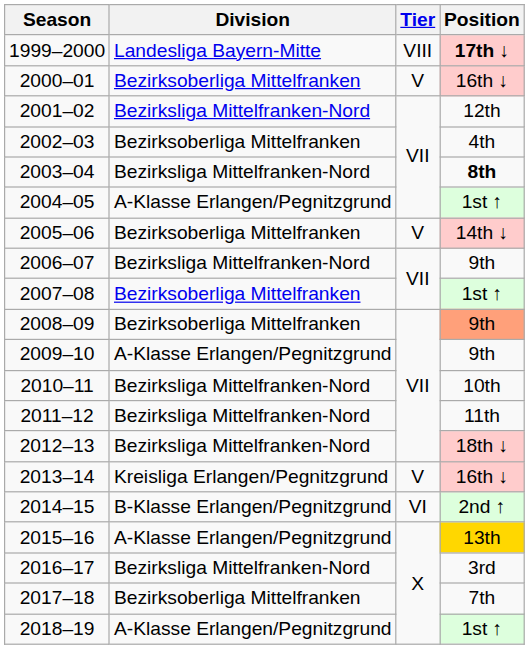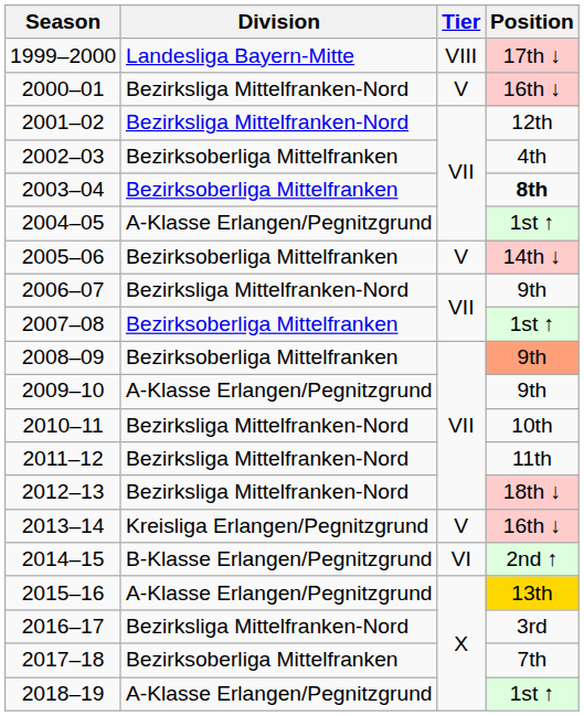1999–2000 | Position: bold -> normal
2000–01 | Division: Bezirksoberliga Mittelfranken -> Bezirksliga Mittelfranken-Nord
2003–04 | Division: Bezirksliga Mittelfranken-Nord -> Bezirksoberliga Mittelfranken
